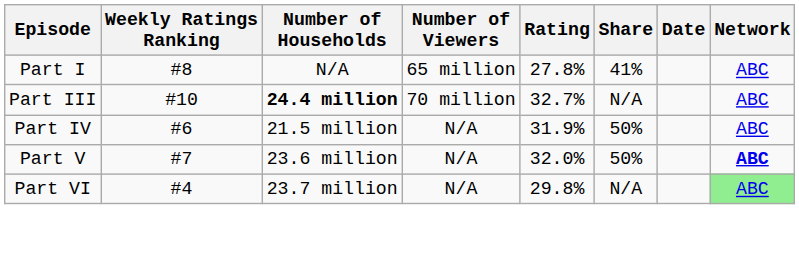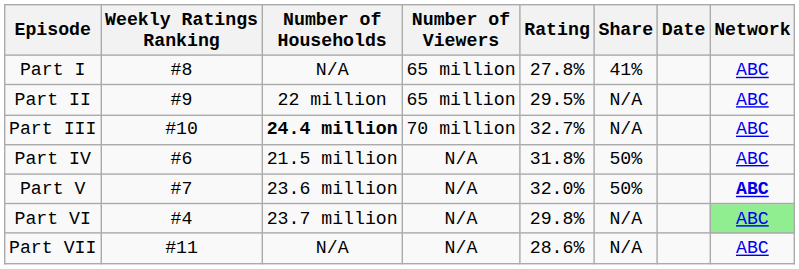+ row: Part II | #9 | 22 million | 65 million | 29.5% | N/A | ABC
Part IV | Rating: 31.9% -> 31.8%
+ row: Part VII | #11 | N/A | N/A | 28.6% | N/A | ABC
